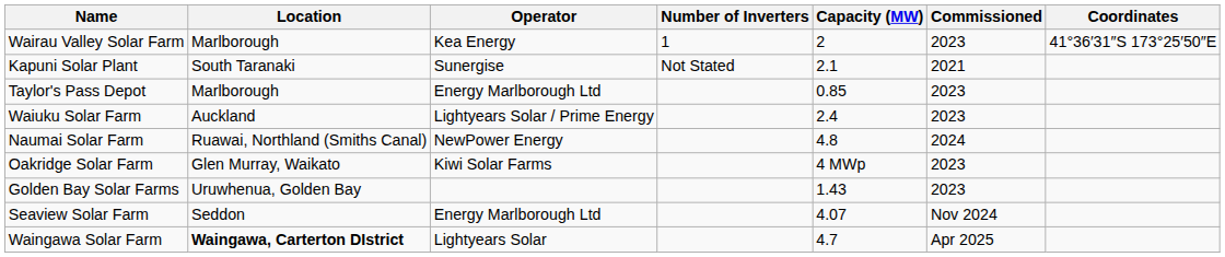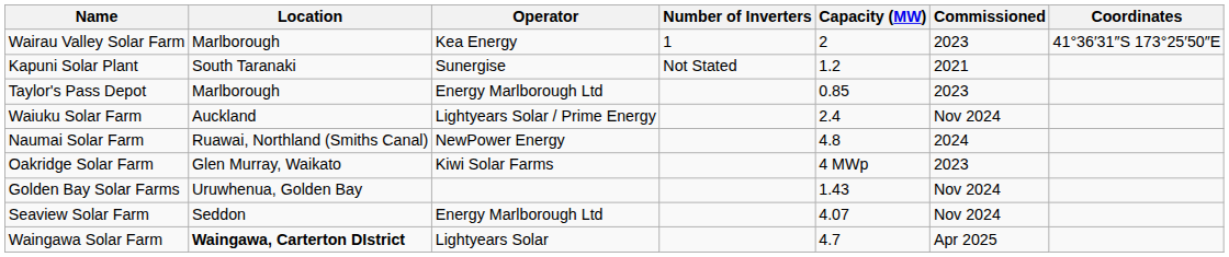Kapuni Solar Plant | Capacity (MW): 2.1 -> 1.2
Waiuku Solar Farm | Commissioned: 2023 -> Nov 2024
Golden Bay Solar Farms | Commissioned: 2023 -> Nov 2024
